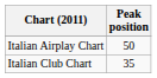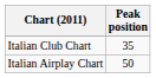rows swapped: Italian Airplay Chart <-> Italian Club Chart
